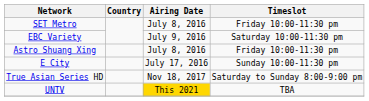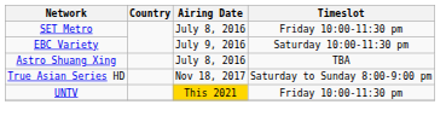Astro Shuang Xing | Timeslot: Friday 10:00-11:30 pm -> TBA
- row: E City | July 17, 2016 | Sunday 10:00-11:30 pm
UNTV | Timeslot: TBA -> Friday 10:00-11:30 pm
